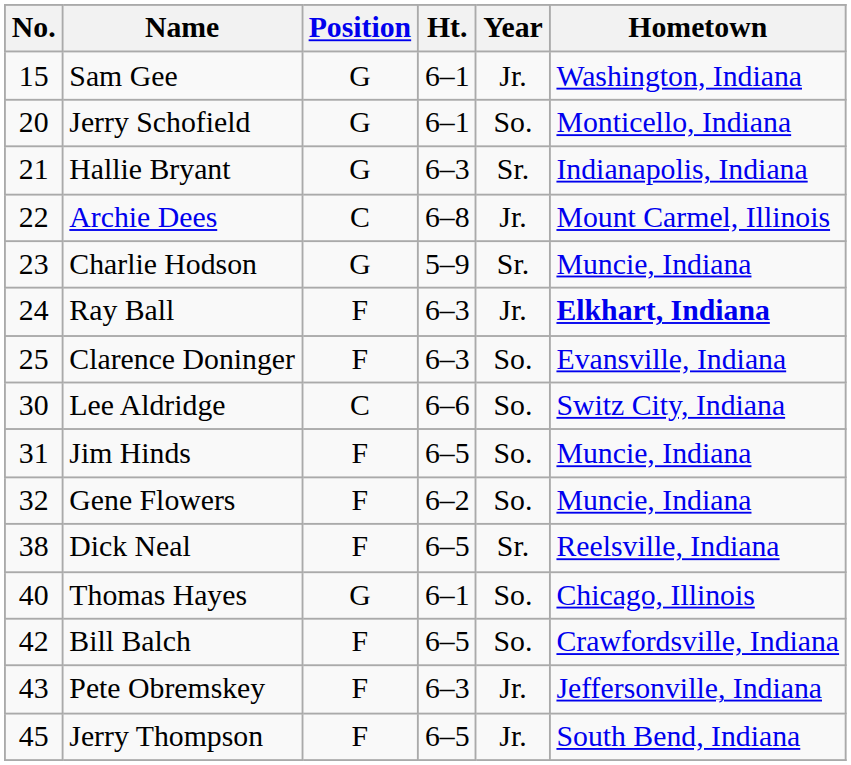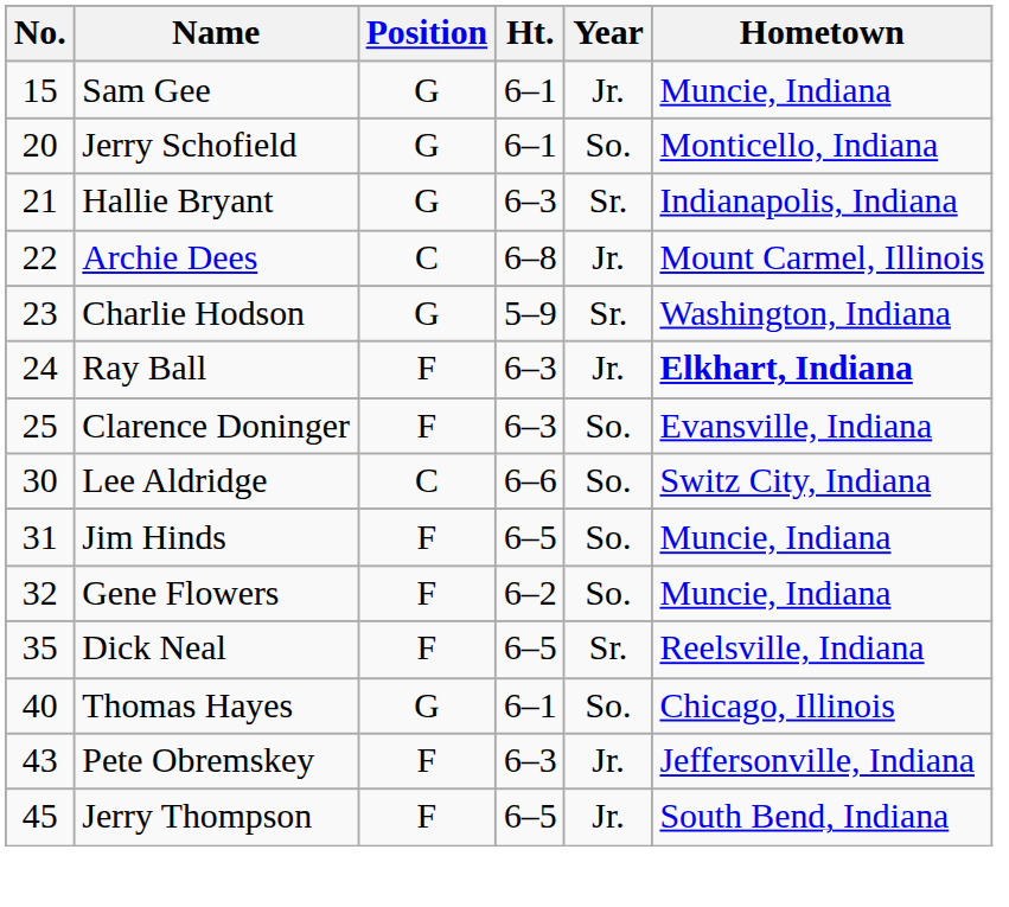Sam Gee | Hometown: Washington, Indiana -> Muncie, Indiana
Charlie Hodson | Hometown: Muncie, Indiana -> Washington, Indiana
Dick Neal | No.: 38 -> 35
- row: 42 | Bill Balch | F | 6–5 | So. | Crawfordsville, Indiana
